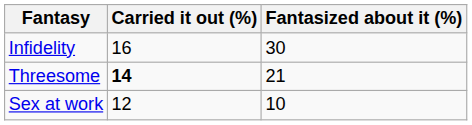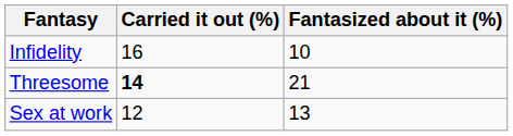Infidelity | Fantasized about it (%): 30 -> 10
Sex at work | Fantasized about it (%): 10 -> 13
